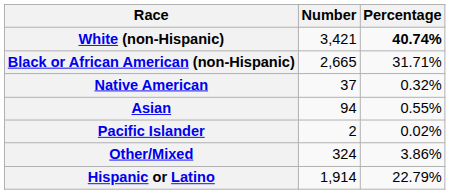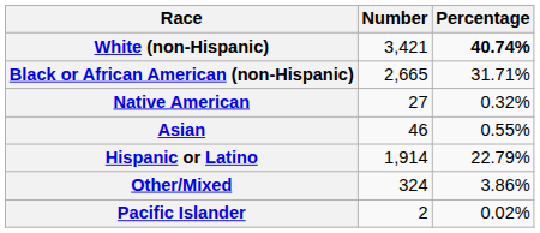Native American | Number: 37 -> 27
Asian | Number: 94 -> 46
rows swapped: Pacific Islander <-> Hispanic or Latino
